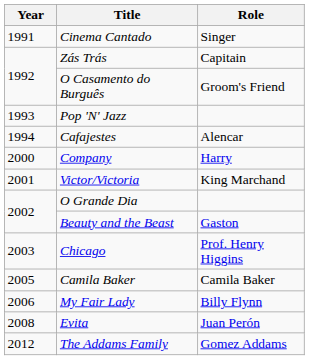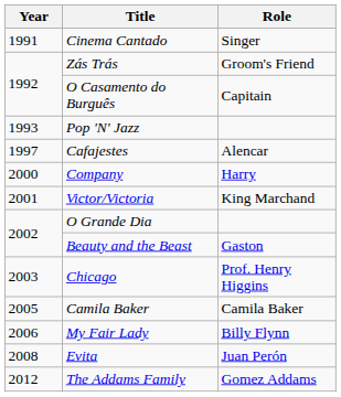Zás Trás | Role: Capitain -> Groom's Friend
O Casamento do Burguês | Role: Groom's Friend -> Capitain
Cafajestes | Year: 1994 -> 1997
